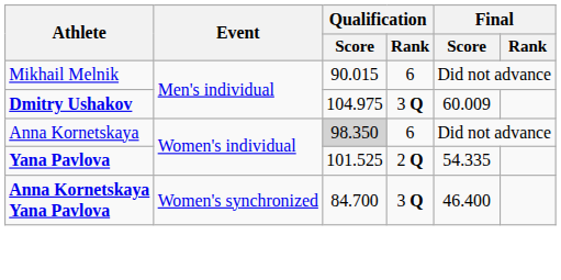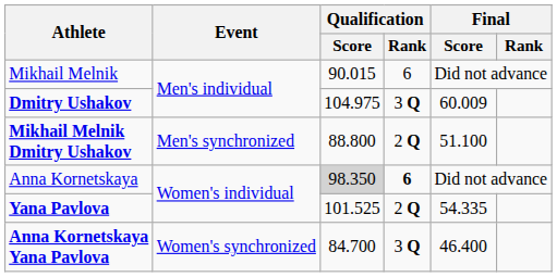+ row: Mikhail Melnik Dmitry Ushakov | Men's synchronized | 88.800 | 2 Q | 51.100
Anna Kornetskaya | Qualification / Rank: normal -> bold
